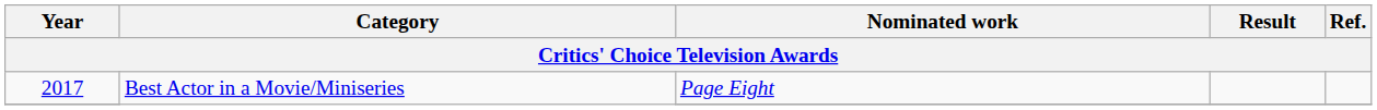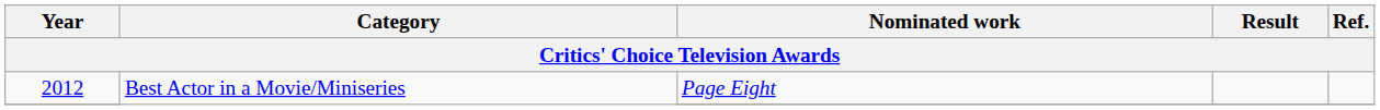Best Actor in a Movie/Miniseries / Page Eight | Year: 2017 -> 2012
